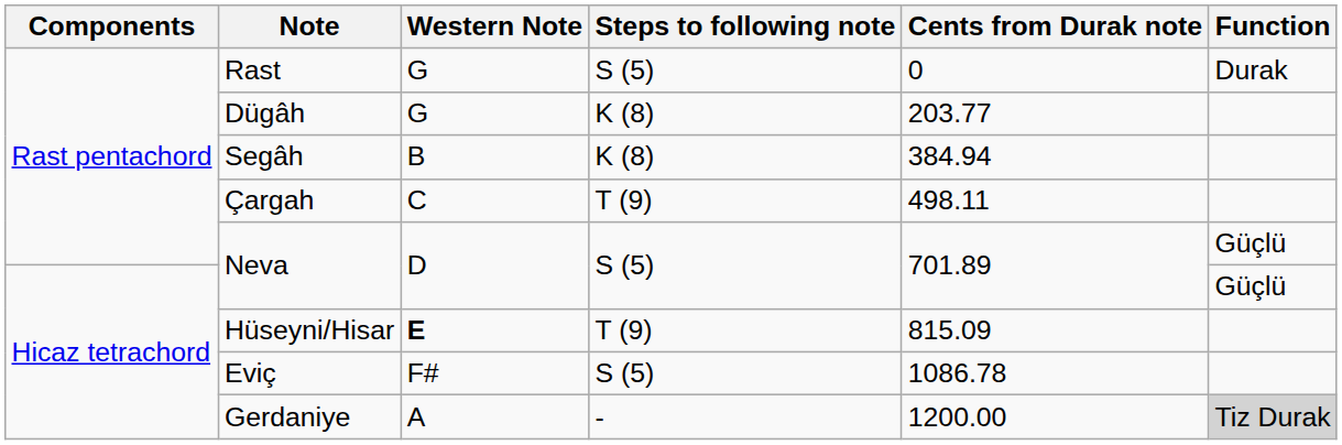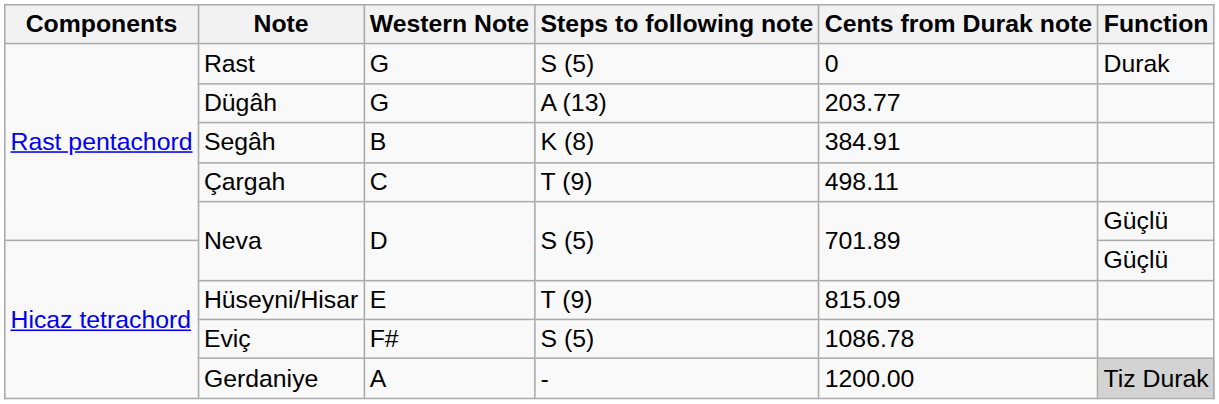Dügâh | Steps to following note: K (8) -> A (13)
Segâh | Cents from Durak note: 384.94 -> 384.91
Hüseyni/Hisar | Western Note: bold -> normal
